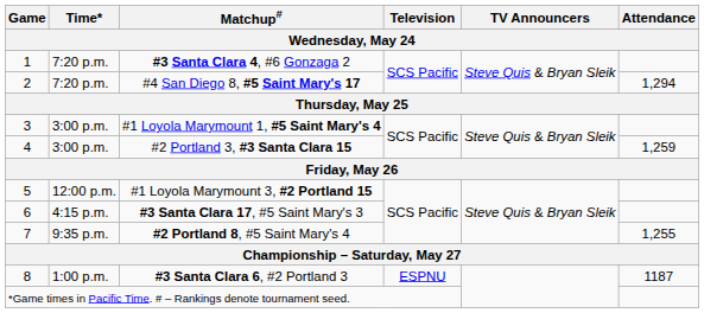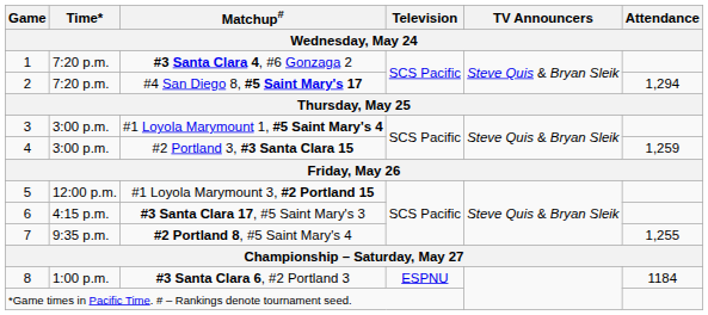#3 Santa Clara 6, #2 Portland 3 | Attendance: 1187 -> 1184
